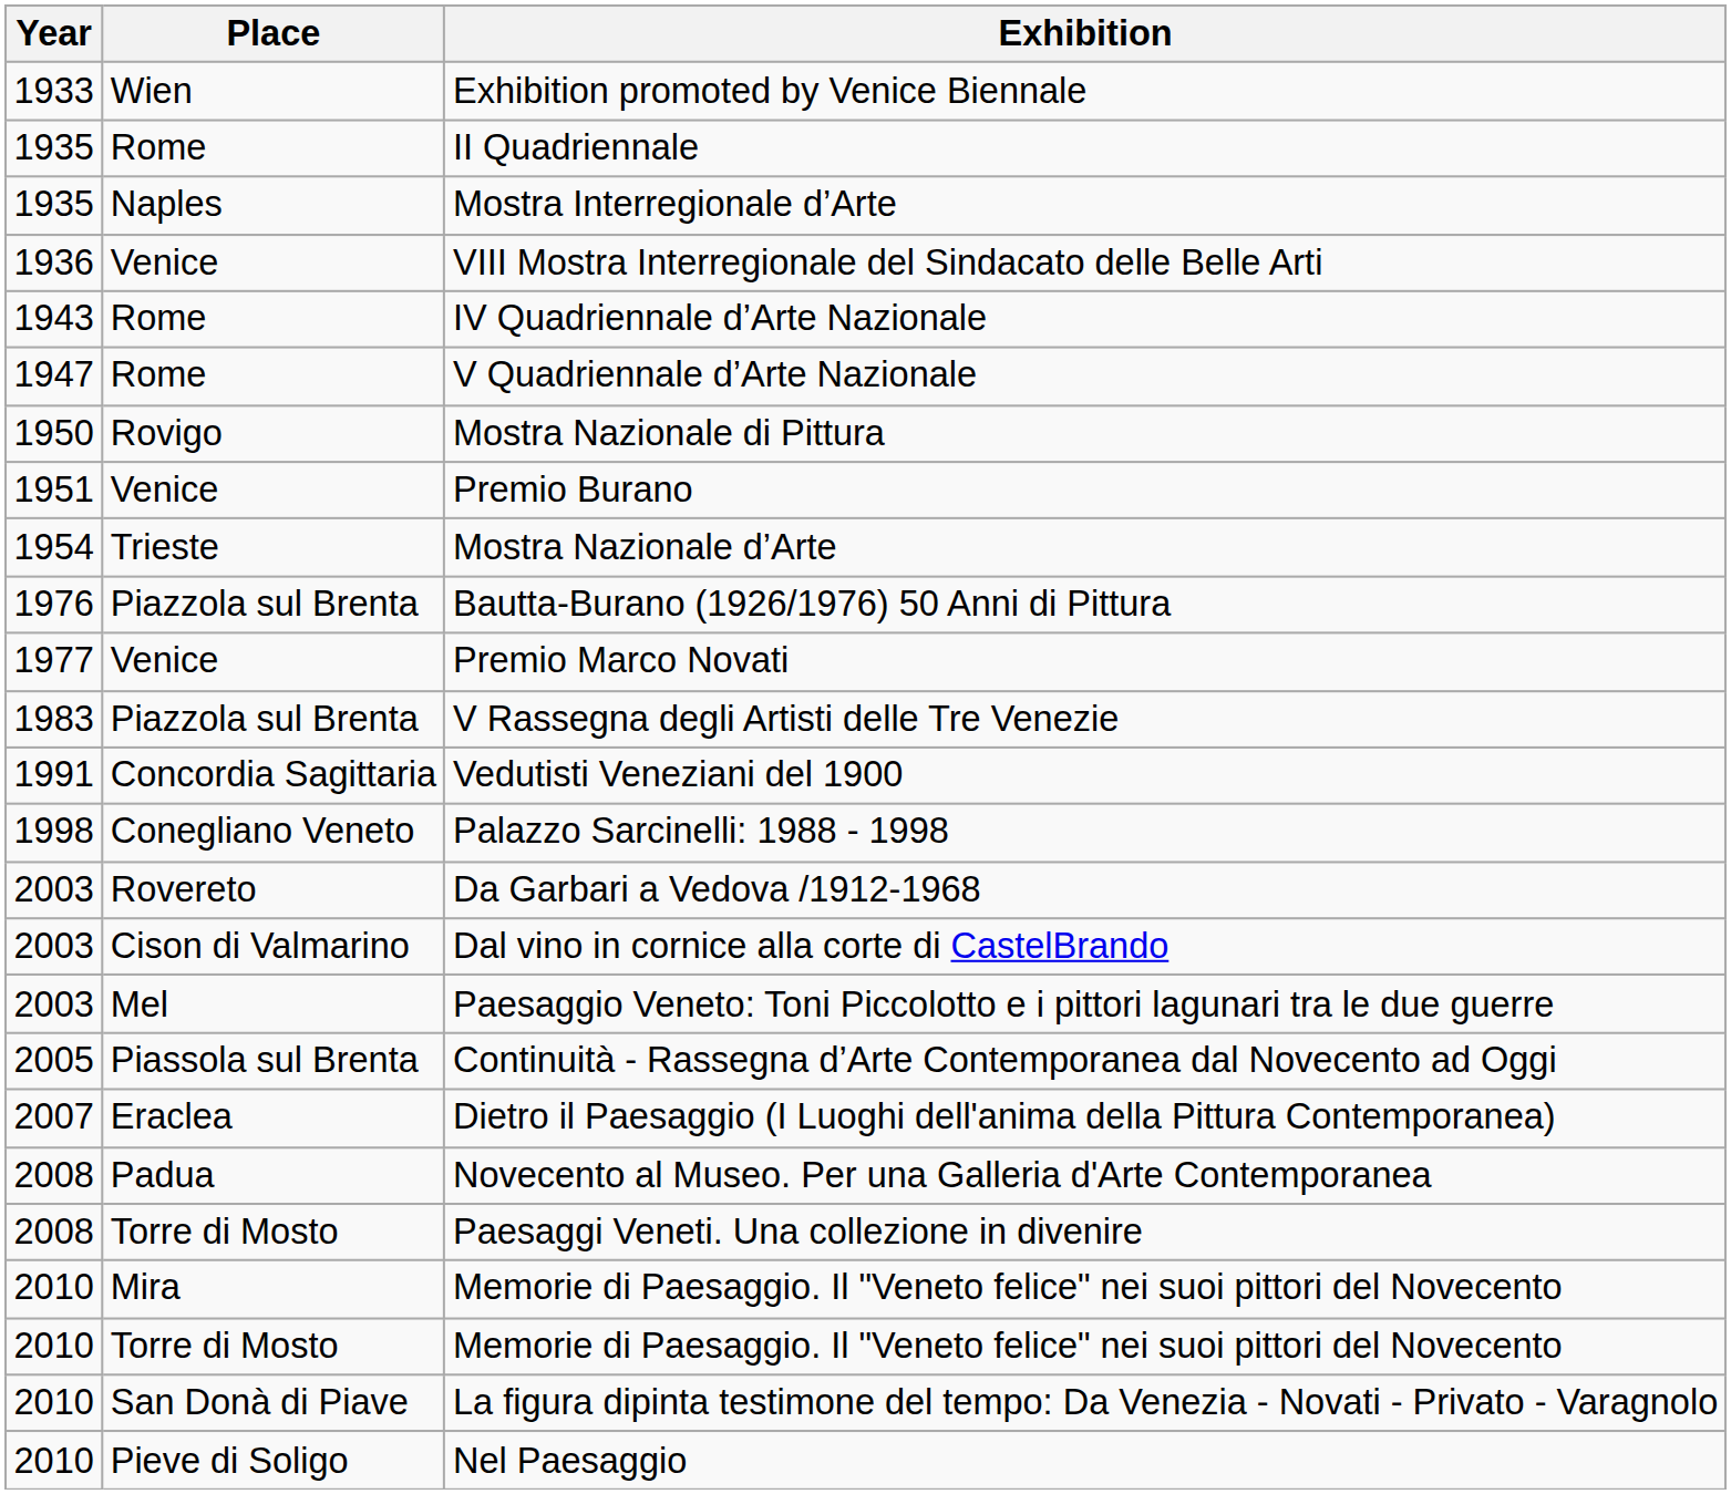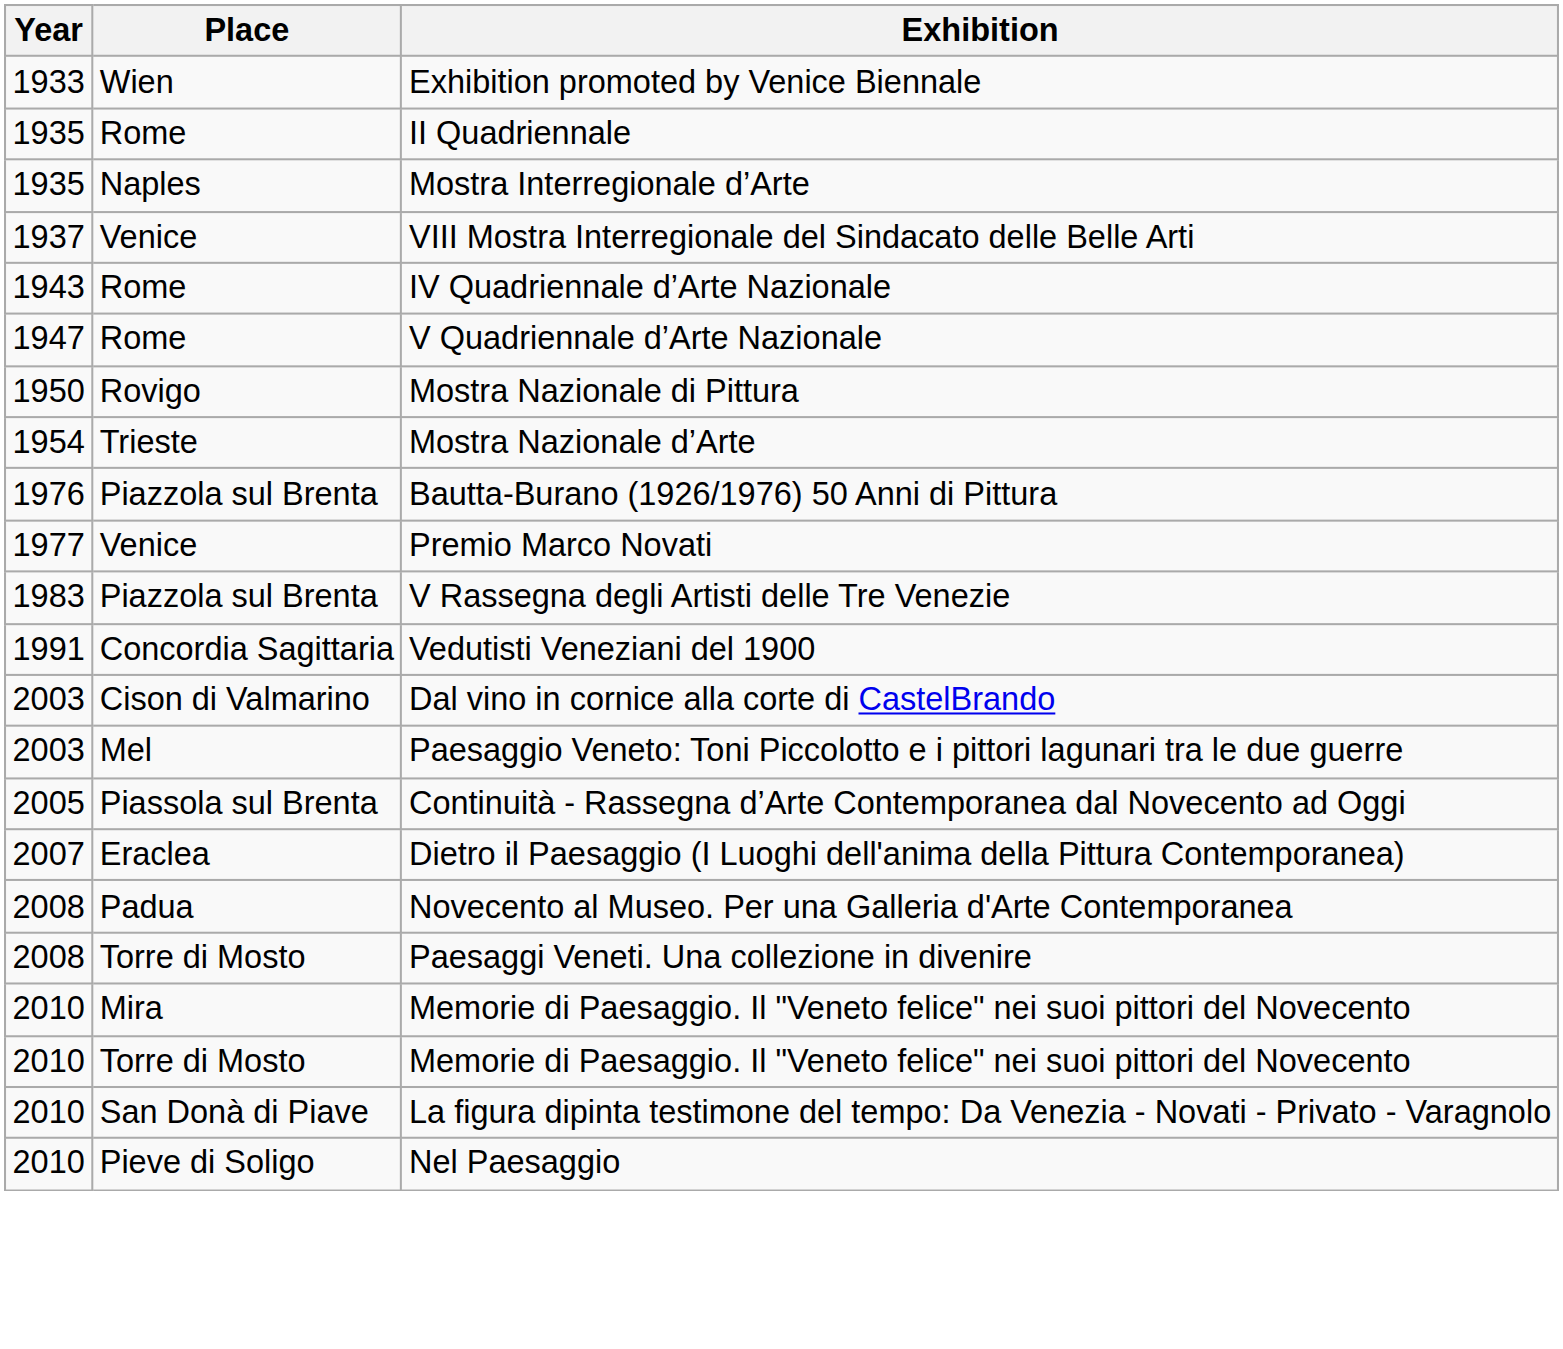VIII Mostra Interregionale del Sindacato delle Belle Arti | Year: 1936 -> 1937
- row: 1951 | Venice | Premio Burano
- row: 1998 | Conegliano Veneto | Palazzo Sarcinelli: 1988 - 1998
- row: 2003 | Rovereto | Da Garbari a Vedova /1912-1968
